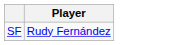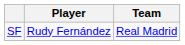+ column: Team | Real Madrid
